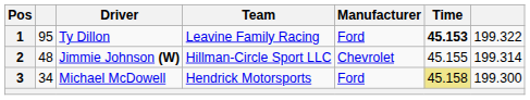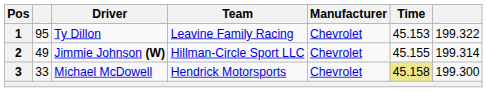1 | Manufacturer: Ford -> Chevrolet
1 | Time: bold -> normal
2 | column 2: 48 -> 49
3 | column 2: 34 -> 33
3 | Manufacturer: Ford -> Chevrolet
